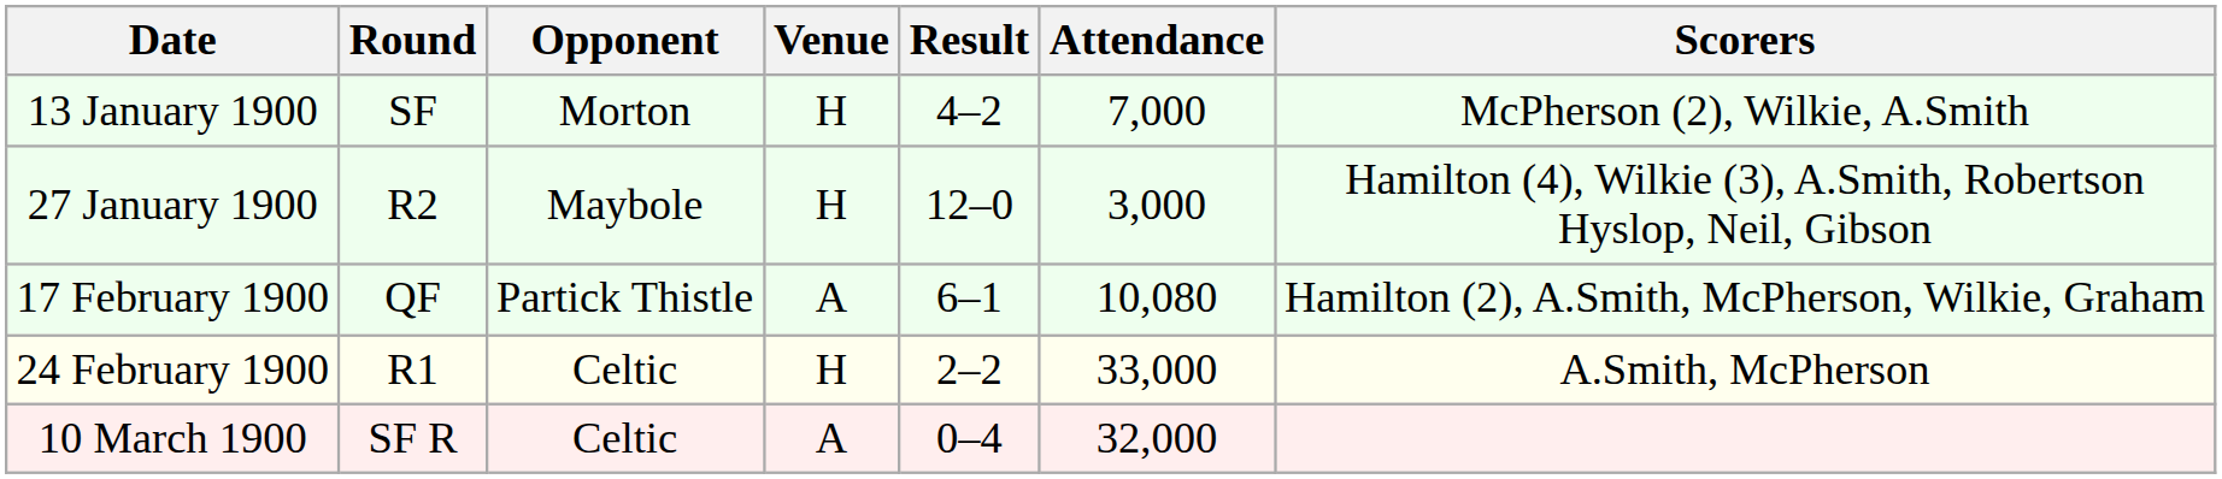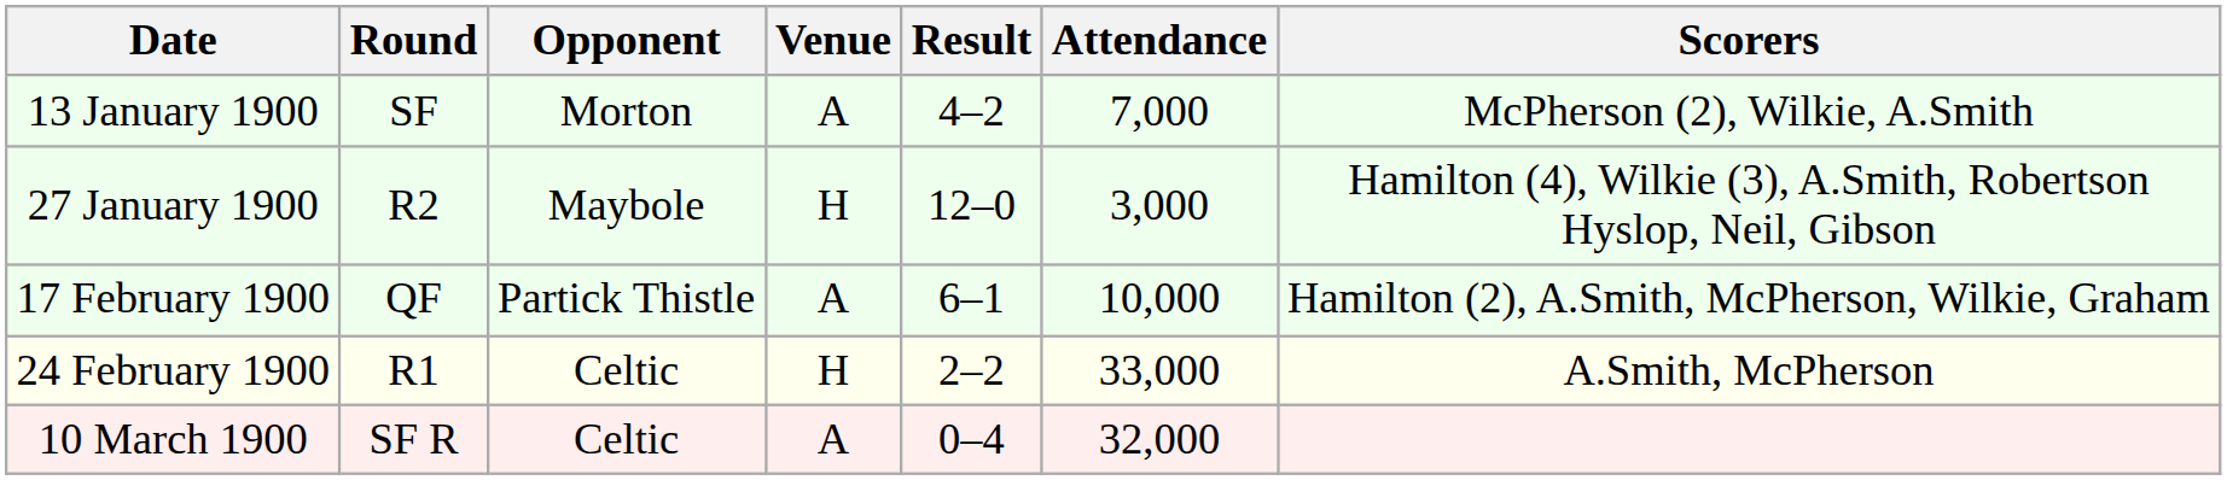13 January 1900 | Venue: H -> A
17 February 1900 | Attendance: 10,080 -> 10,000
